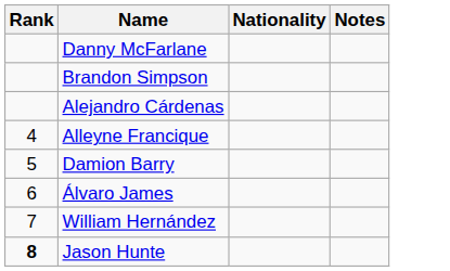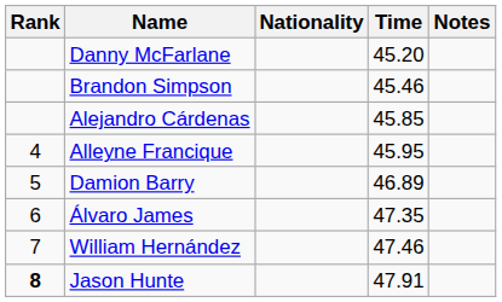+ column: Time | 45.20 | 45.46 | 45.85 | 45.95 | 46.89 | 47.35 | 47.46 | 47.91
